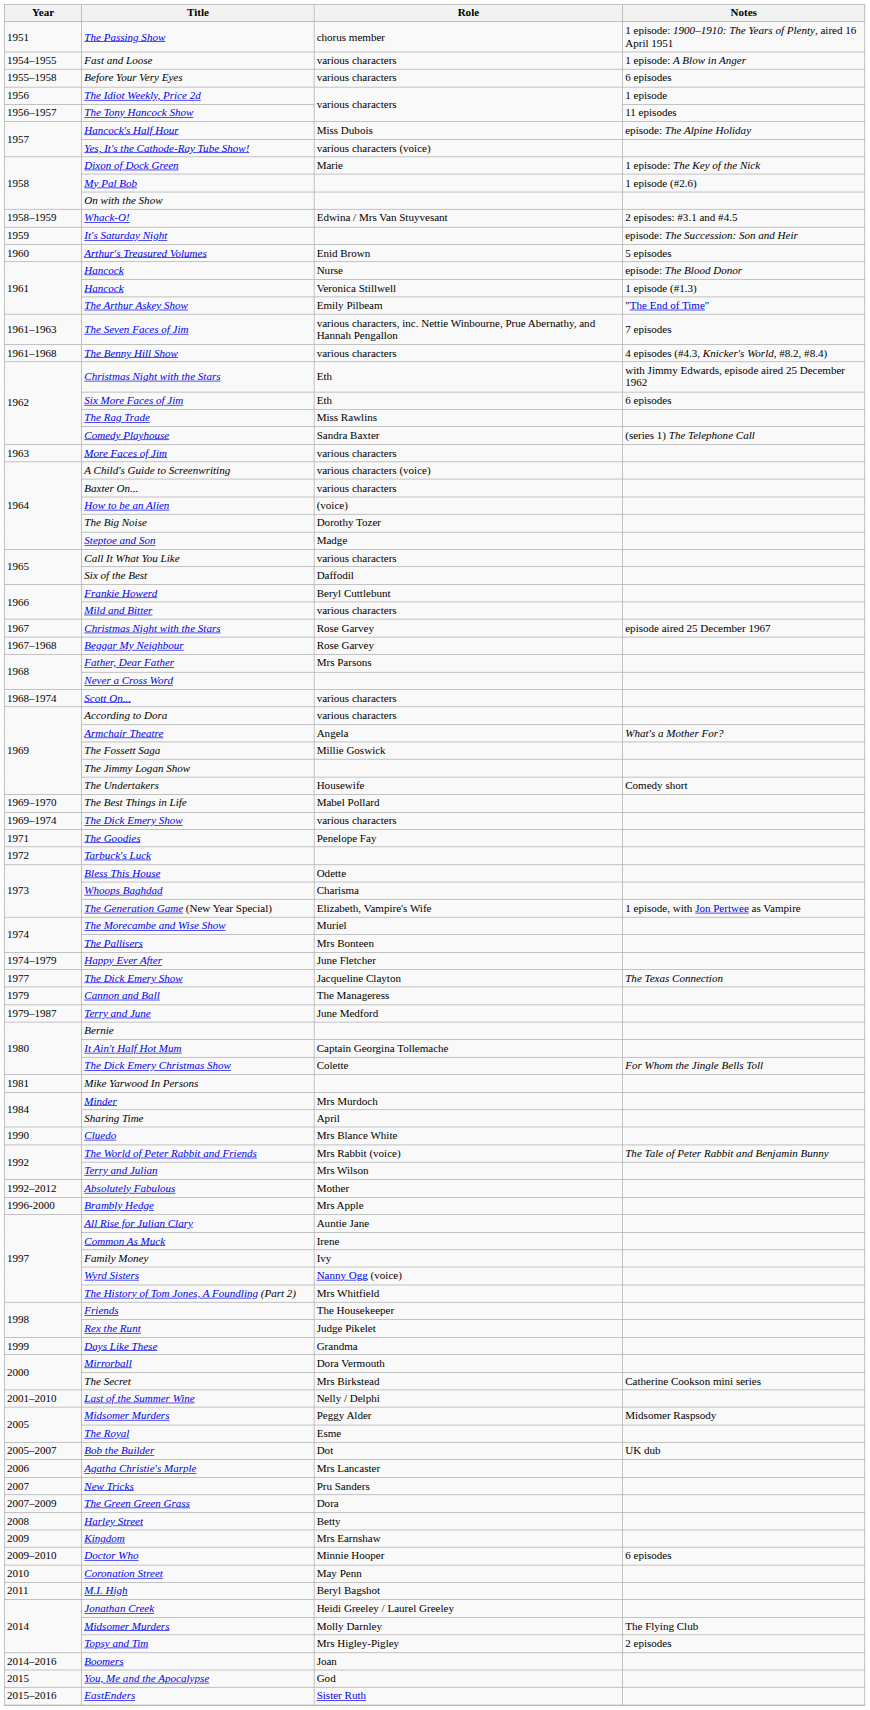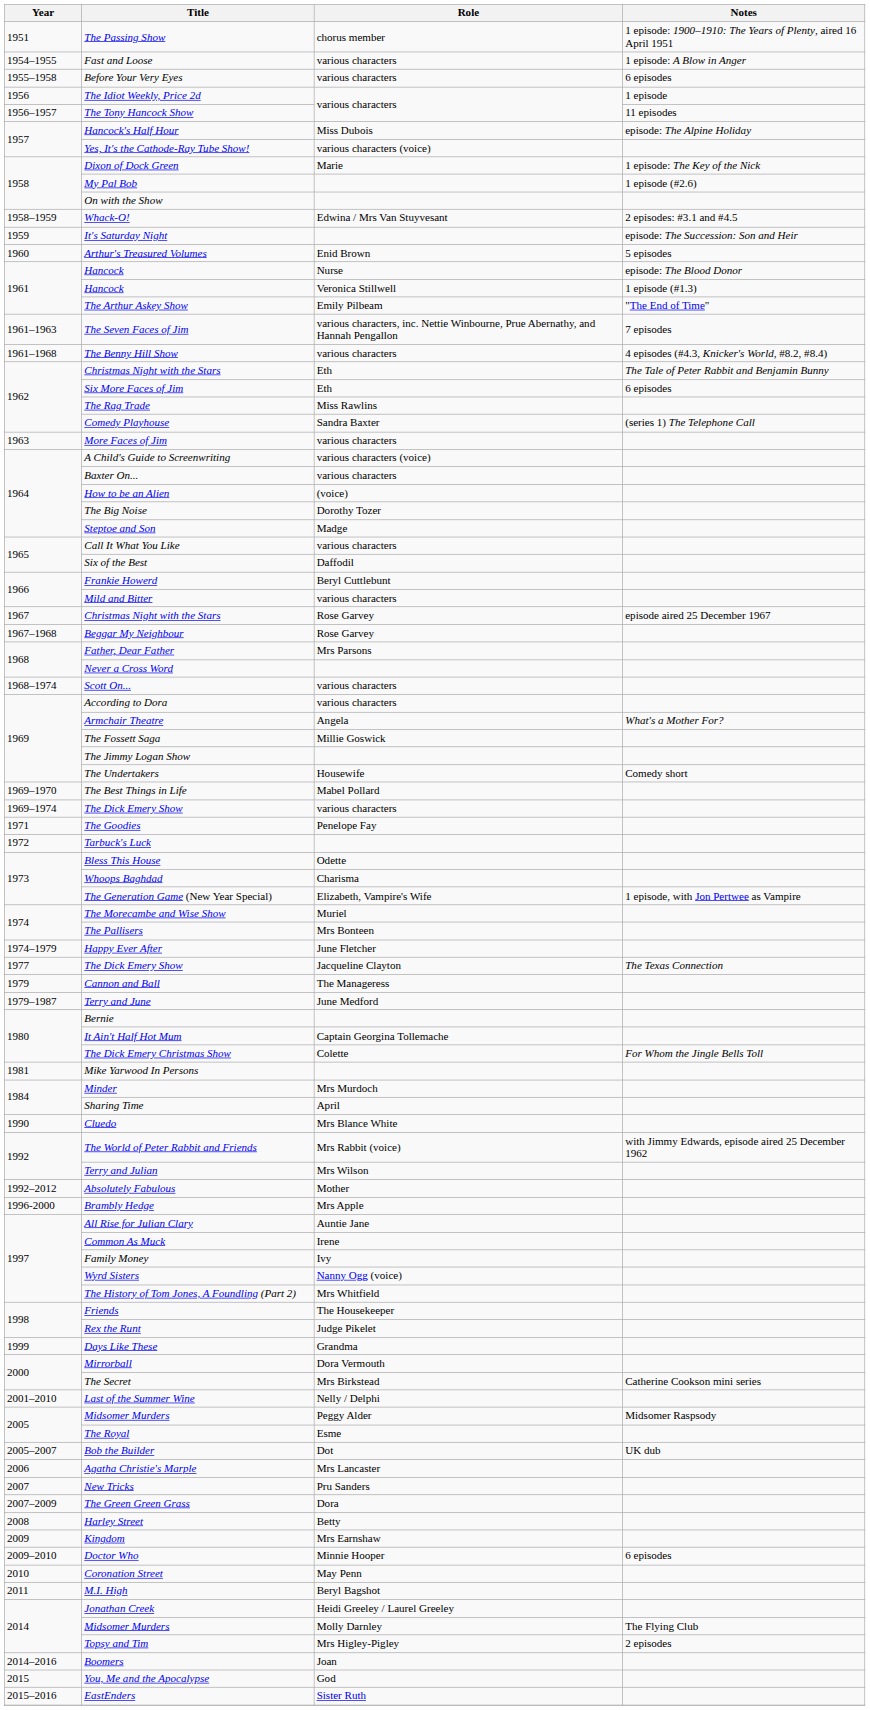Christmas Night with the Stars / Eth | Notes: with Jimmy Edwards, episode aired 25 December 1962 -> The Tale of Peter Rabbit and Benjamin Bunny
The World of Peter Rabbit and Friends | Notes: The Tale of Peter Rabbit and Benjamin Bunny -> with Jimmy Edwards, episode aired 25 December 1962
